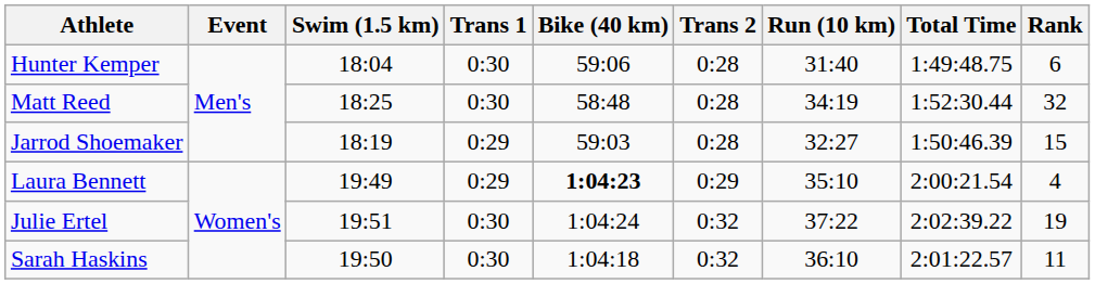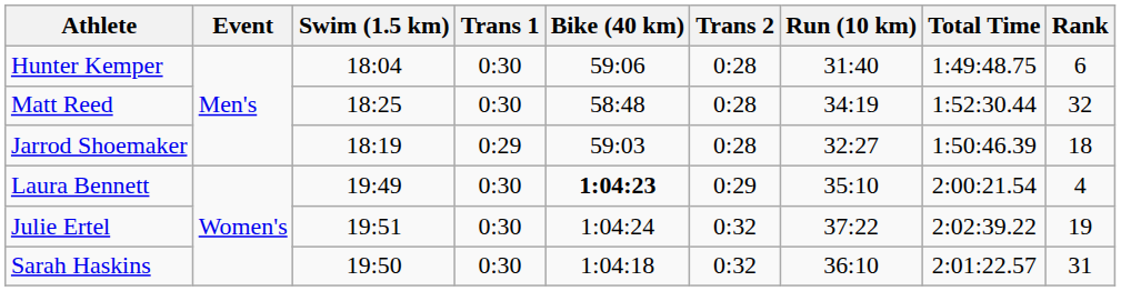Jarrod Shoemaker | Rank: 15 -> 18
Laura Bennett | Trans 1: 0:29 -> 0:30
Sarah Haskins | Rank: 11 -> 31
